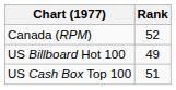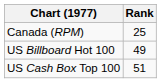Canada (RPM) | Rank: 52 -> 25
